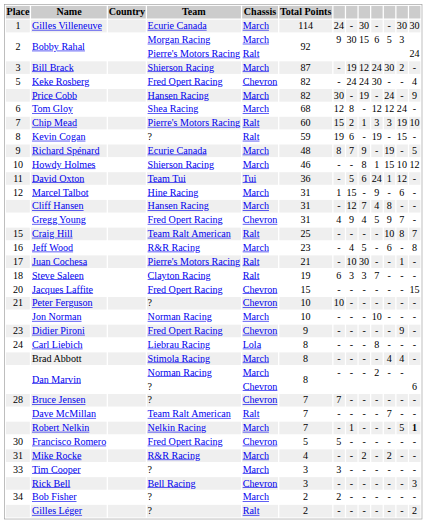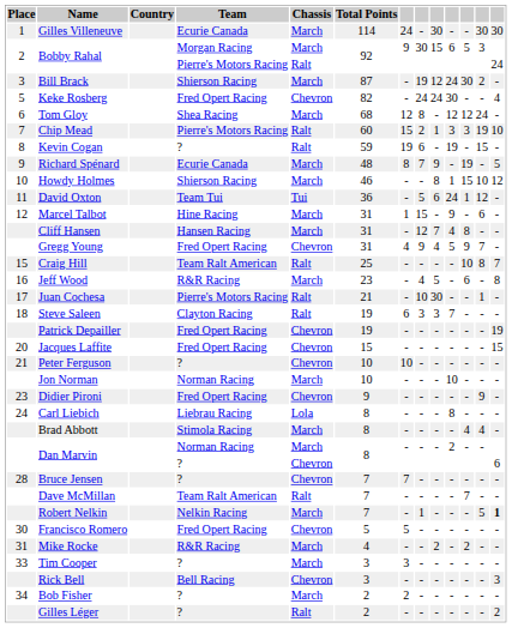- row: Price Cobb | Hansen Racing | March | 82 | 30 | - | 19 | - | 24 | - | 9
+ row: Patrick Depailler | Fred Opert Racing | Chevron | 19 | - | - | - | - | - | - | 19
